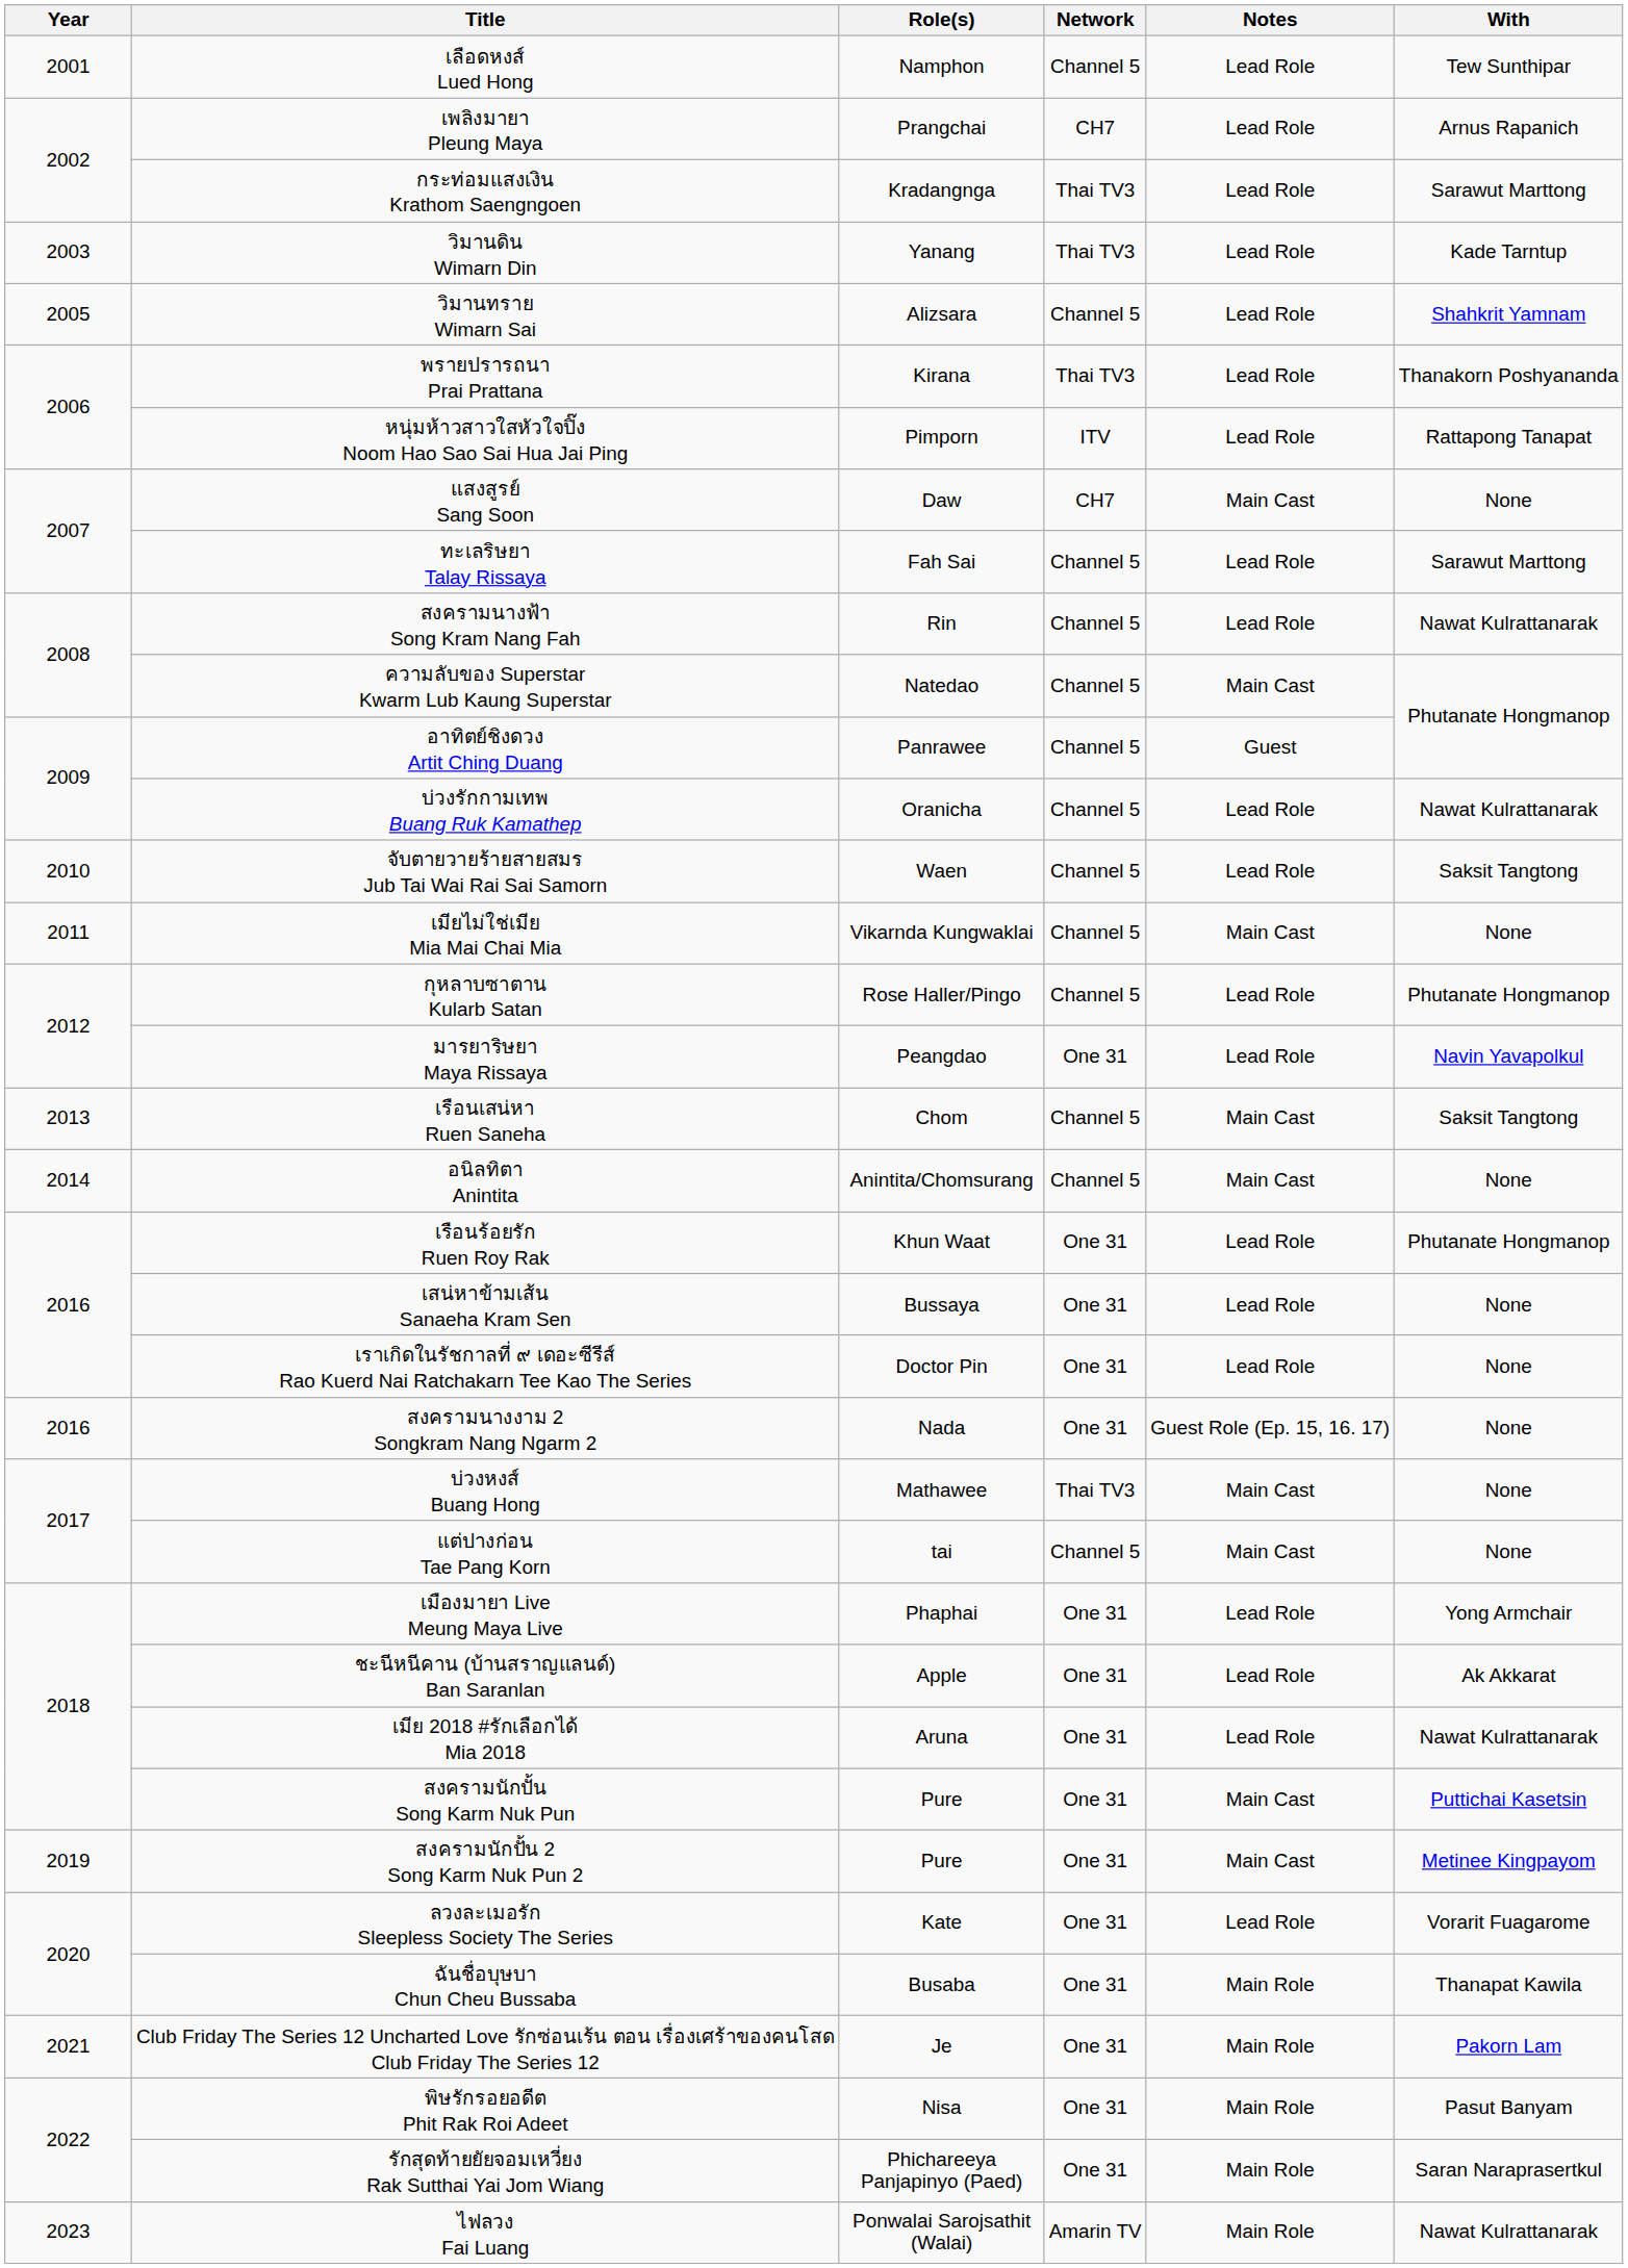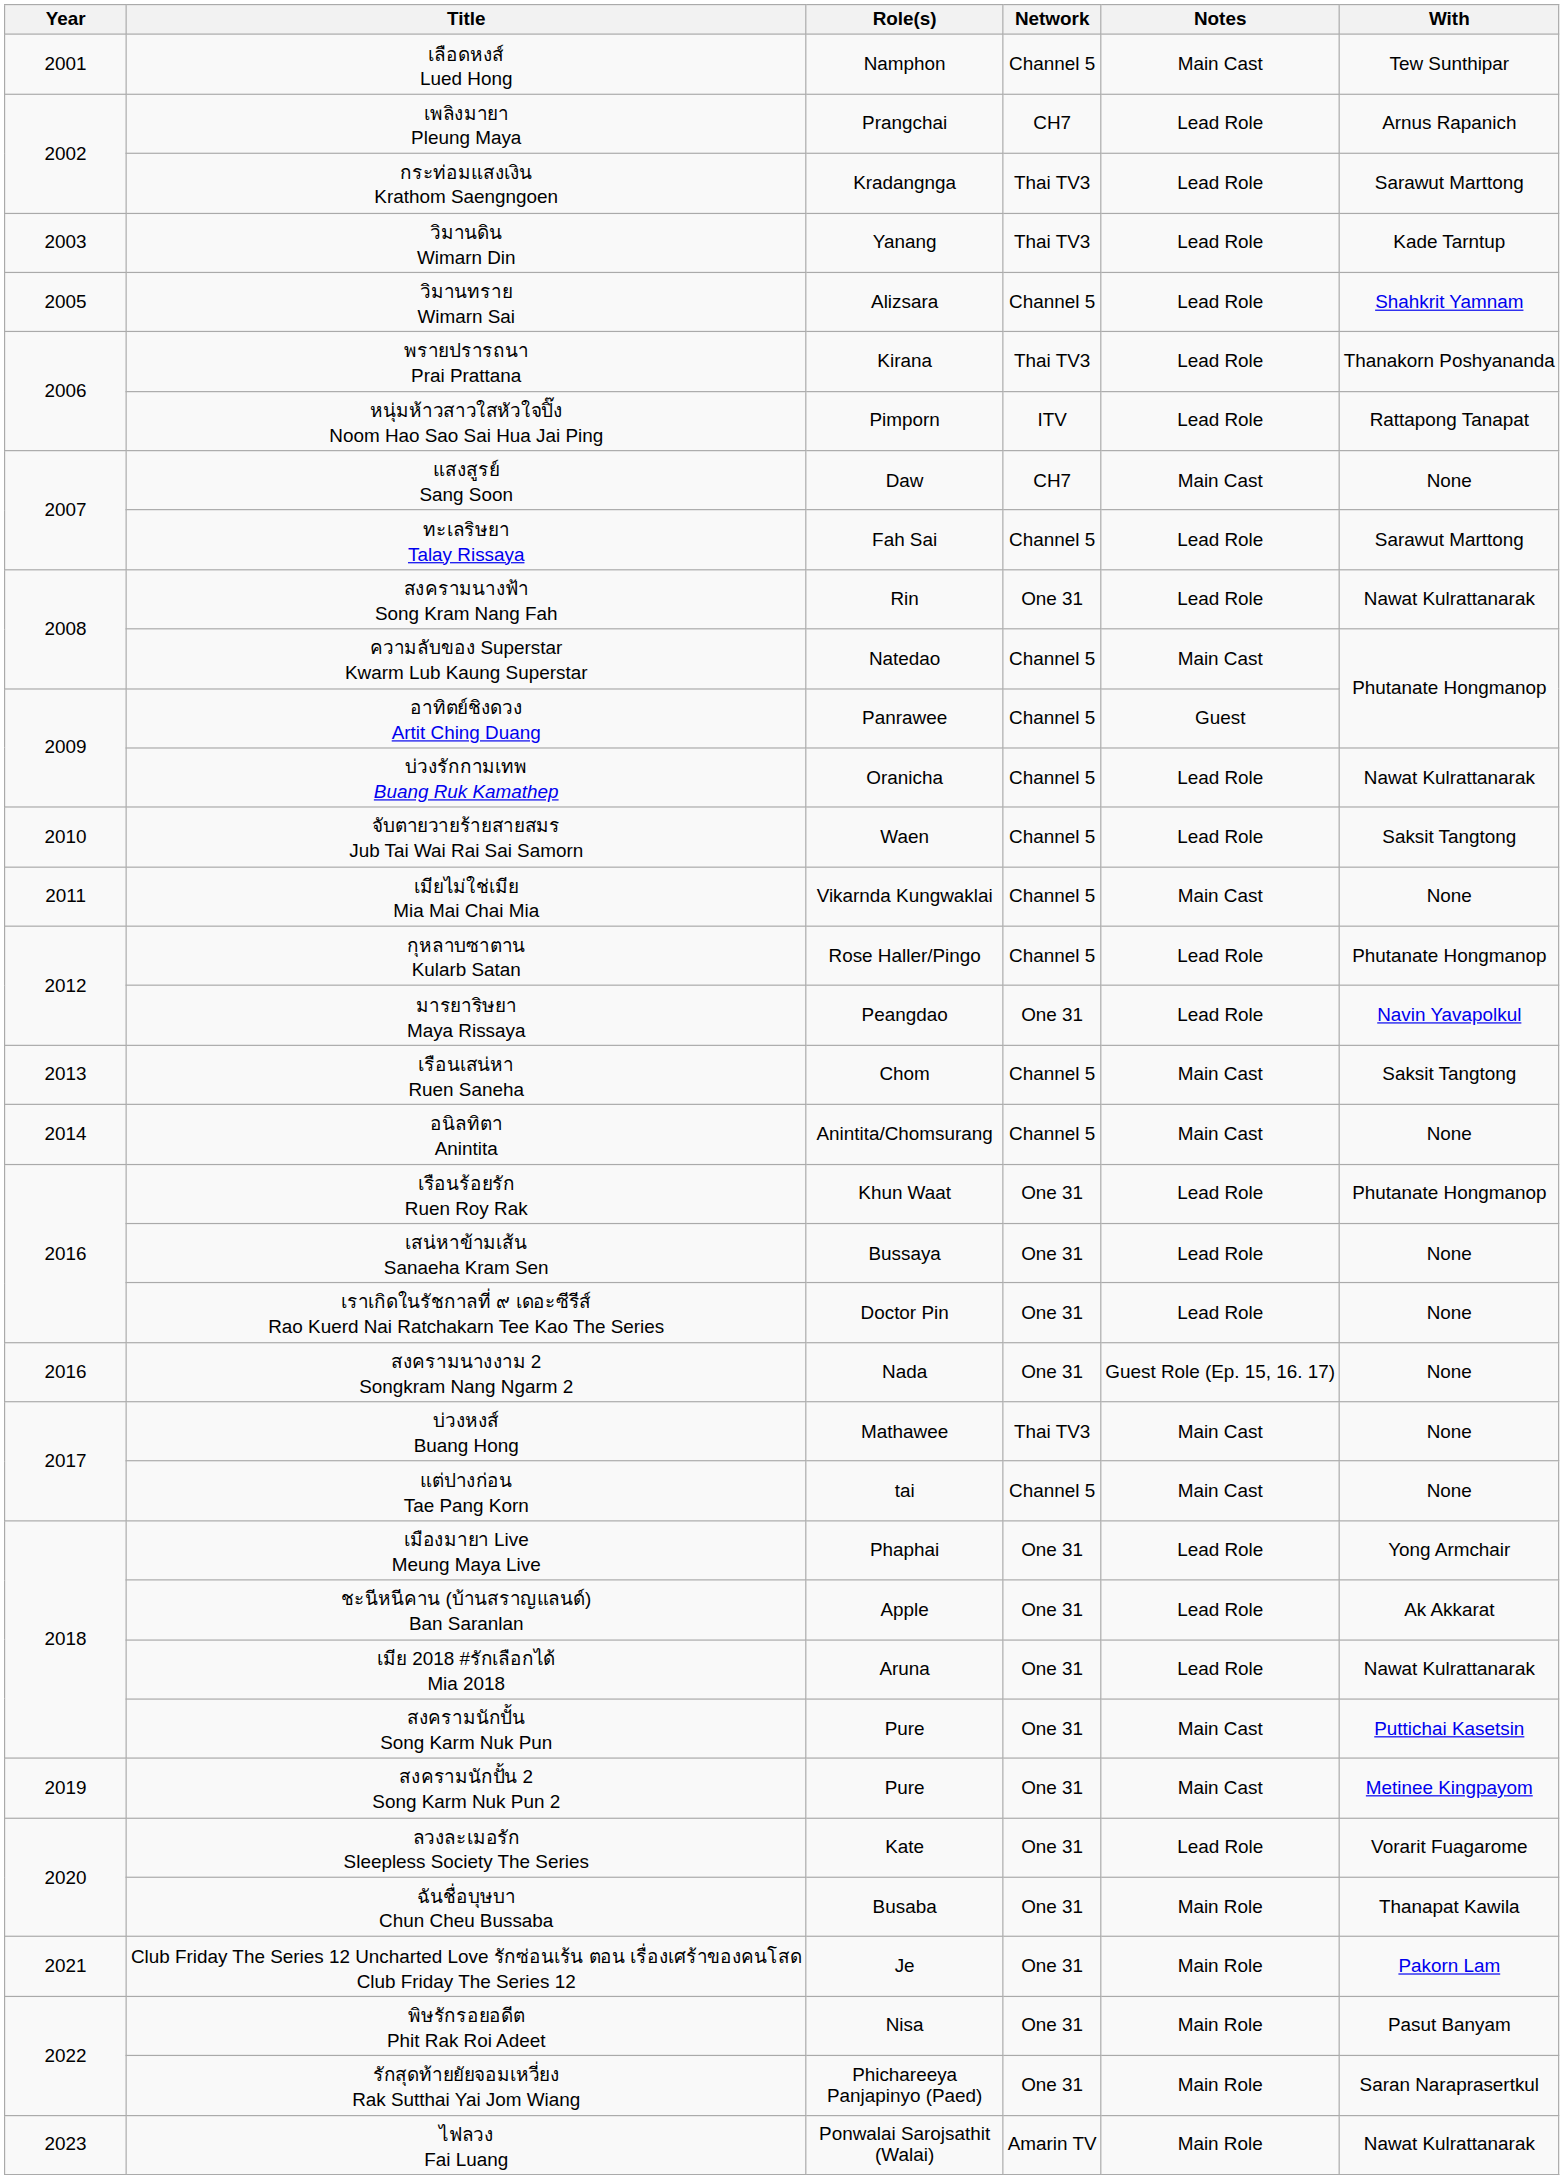เลือดหงส์ Lued Hong | Notes: Lead Role -> Main Cast
สงครามนางฟ้า Song Kram Nang Fah | Network: Channel 5 -> One 31
